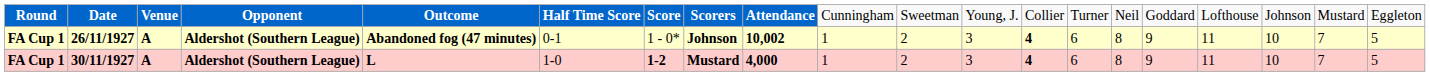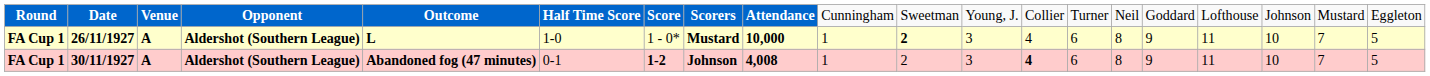26/11/1927 | column 5: Abandoned fog (47 minutes) -> L
26/11/1927 | column 6: 0-1 -> 1-0
26/11/1927 | column 8: Johnson -> Mustard
26/11/1927 | column 9: 10,002 -> 10,000
26/11/1927 | column 11: normal -> bold
26/11/1927 | column 13: bold -> normal
30/11/1927 | column 5: L -> Abandoned fog (47 minutes)
30/11/1927 | column 6: 1-0 -> 0-1
30/11/1927 | column 8: Mustard -> Johnson
30/11/1927 | column 9: 4,000 -> 4,008
